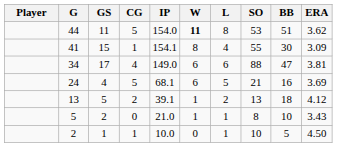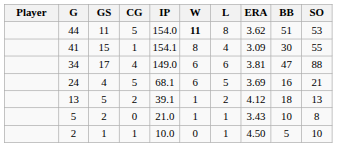columns swapped: ERA <-> SO
